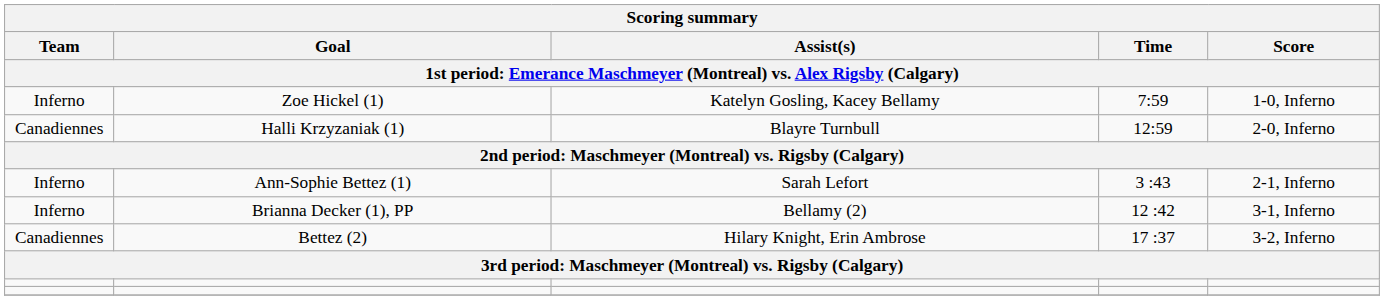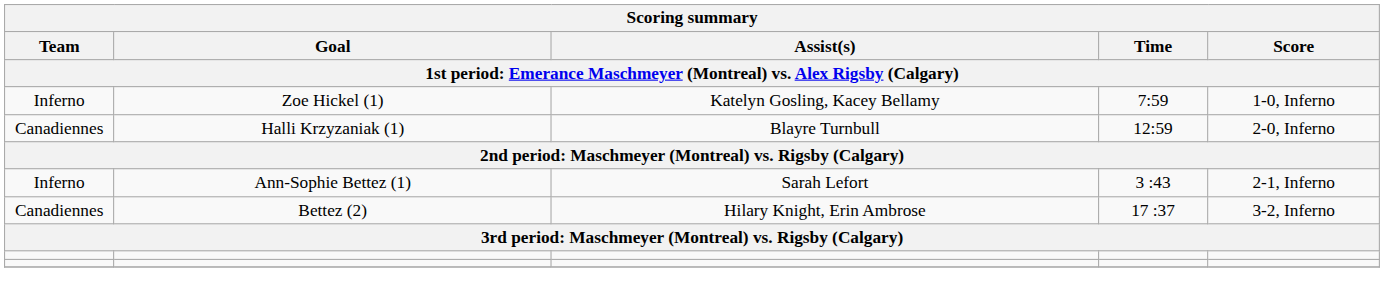- row: Inferno | Brianna Decker (1), PP | Bellamy (2) | 12 :42 | 3-1, Inferno
